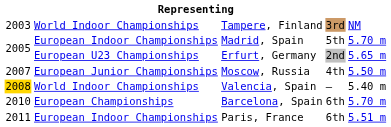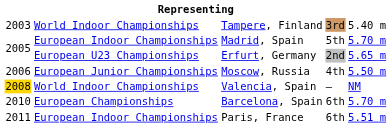Tampere, Finland | column 5: NM -> 5.40 m
Moscow, Russia | column 1: 2007 -> 2006
Valencia, Spain | column 5: 5.40 m -> NM
